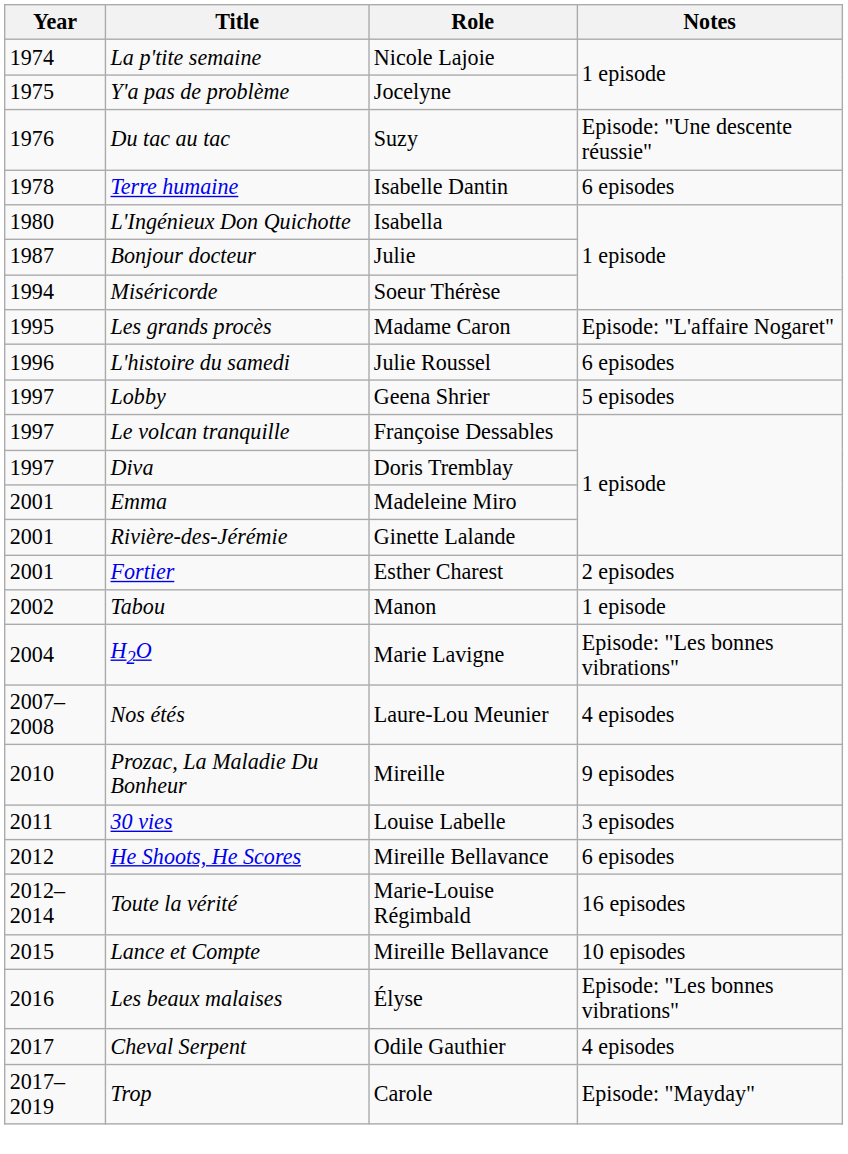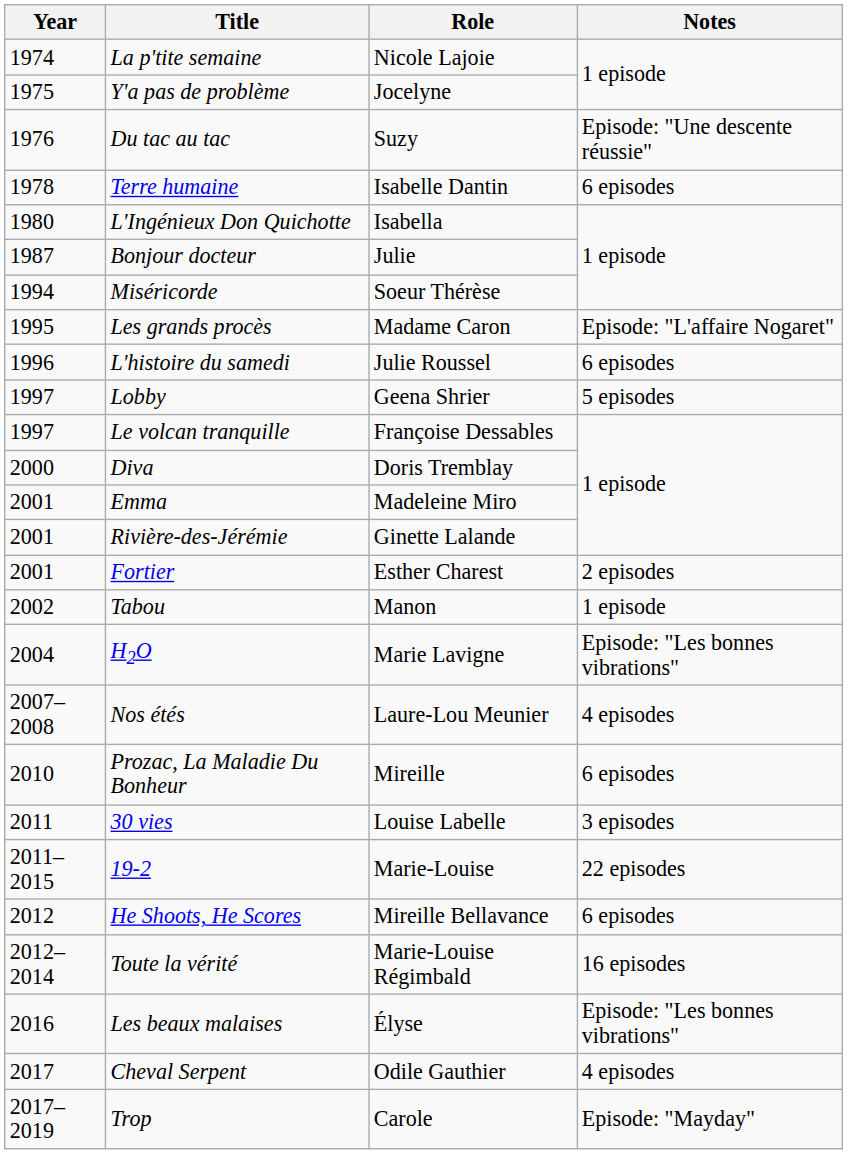Diva | Year: 1997 -> 2000
Prozac, La Maladie Du Bonheur | Notes: 9 episodes -> 6 episodes
+ row: 2011–2015 | 19-2 | Marie-Louise | 22 episodes
- row: 2015 | Lance et Compte | Mireille Bellavance | 10 episodes
